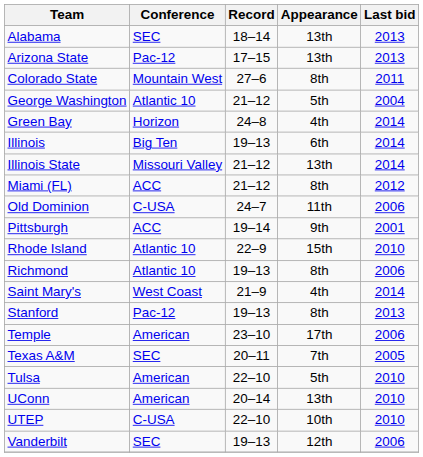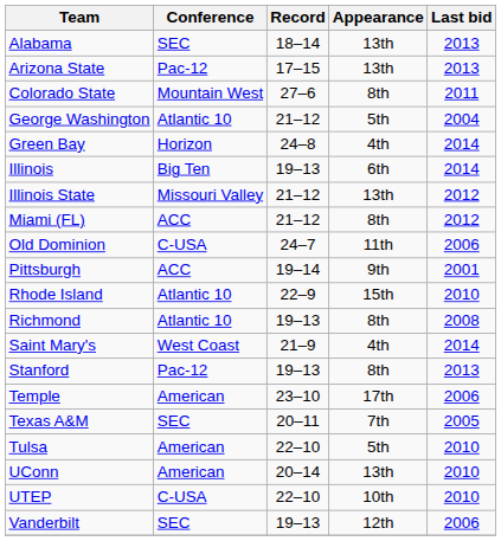Illinois State | Last bid: 2014 -> 2012
Richmond | Last bid: 2006 -> 2008
